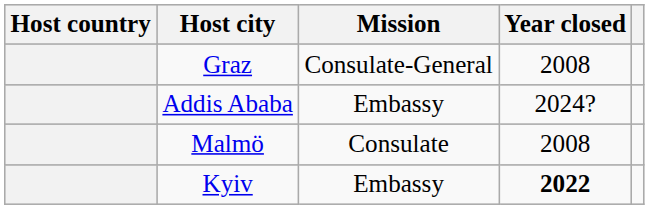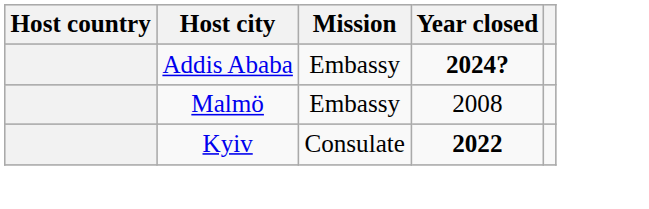- row: Graz | Consulate-General | 2008
Addis Ababa | Year closed: normal -> bold
Malmö | Mission: Consulate -> Embassy
Kyiv | Mission: Embassy -> Consulate
